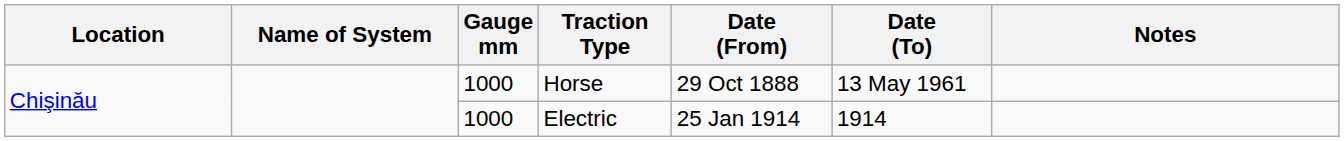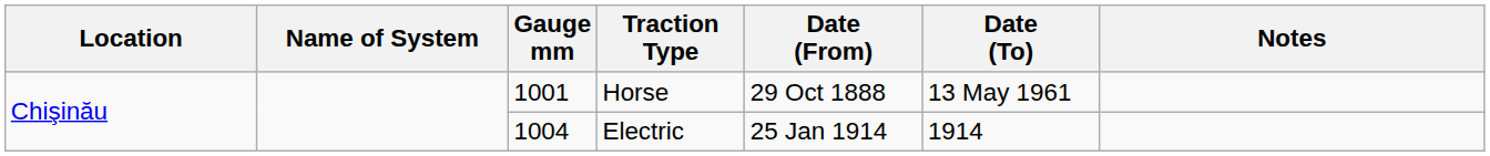Horse | Gauge mm: 1000 -> 1001
Electric | Gauge mm: 1000 -> 1004
